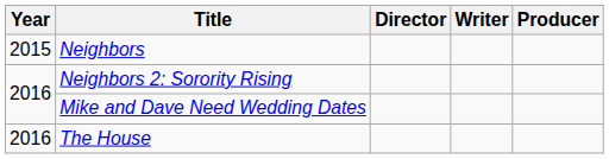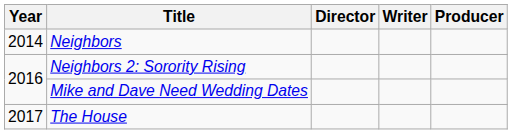Neighbors | Year: 2015 -> 2014
The House | Year: 2016 -> 2017
